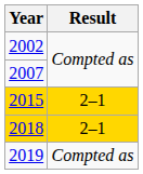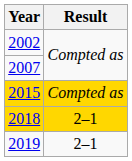2015 | Result: 2–1 -> Compted as
2019 | Result: Compted as -> 2–1
